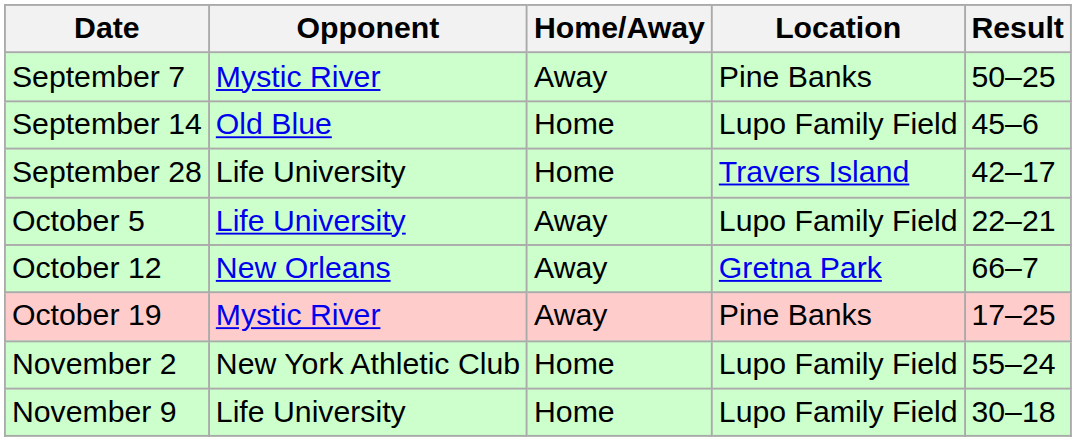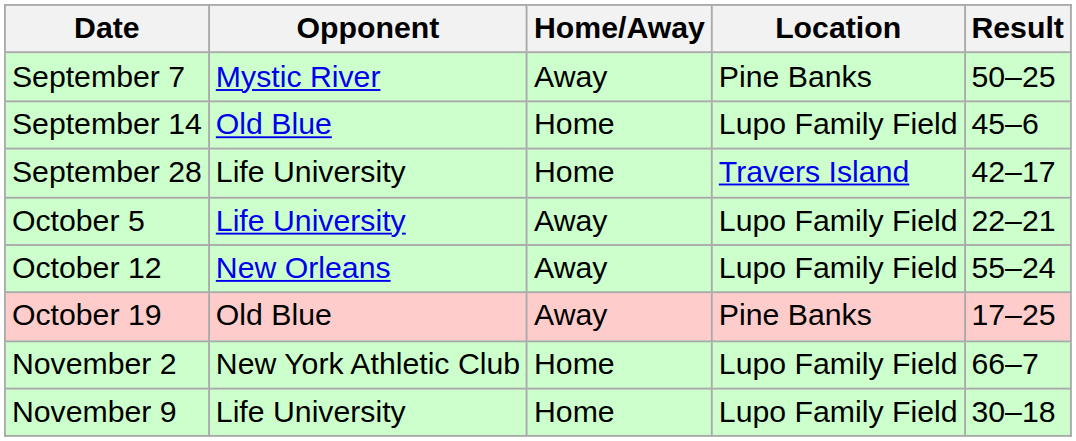October 12 | Location: Gretna Park -> Lupo Family Field
October 12 | Result: 66–7 -> 55–24
October 19 | Opponent: Mystic River -> Old Blue
November 2 | Result: 55–24 -> 66–7
